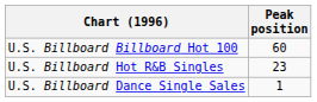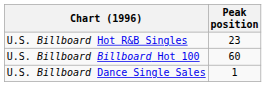rows swapped: U.S. Billboard Billboard Hot 100 <-> U.S. Billboard Hot R&B Singles
